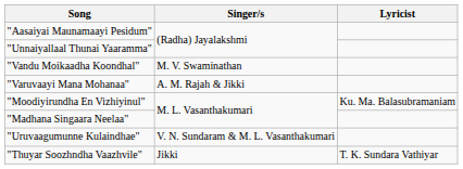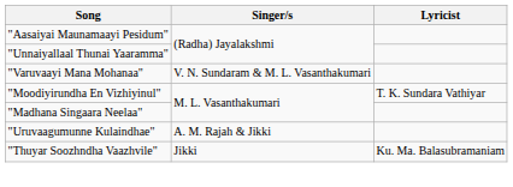- row: "Vandu Moikaadha Koondhal" | M. V. Swaminathan
"Varuvaayi Mana Mohanaa" | Singer/s: A. M. Rajah & Jikki -> V. N. Sundaram & M. L. Vasanthakumari
"Moodiyirundha En Vizhiyinul" | Lyricist: Ku. Ma. Balasubramaniam -> T. K. Sundara Vathiyar
"Uruvaagumunne Kulaindhae" | Singer/s: V. N. Sundaram & M. L. Vasanthakumari -> A. M. Rajah & Jikki
"Thuyar Soozhndha Vaazhvile" | Lyricist: T. K. Sundara Vathiyar -> Ku. Ma. Balasubramaniam
